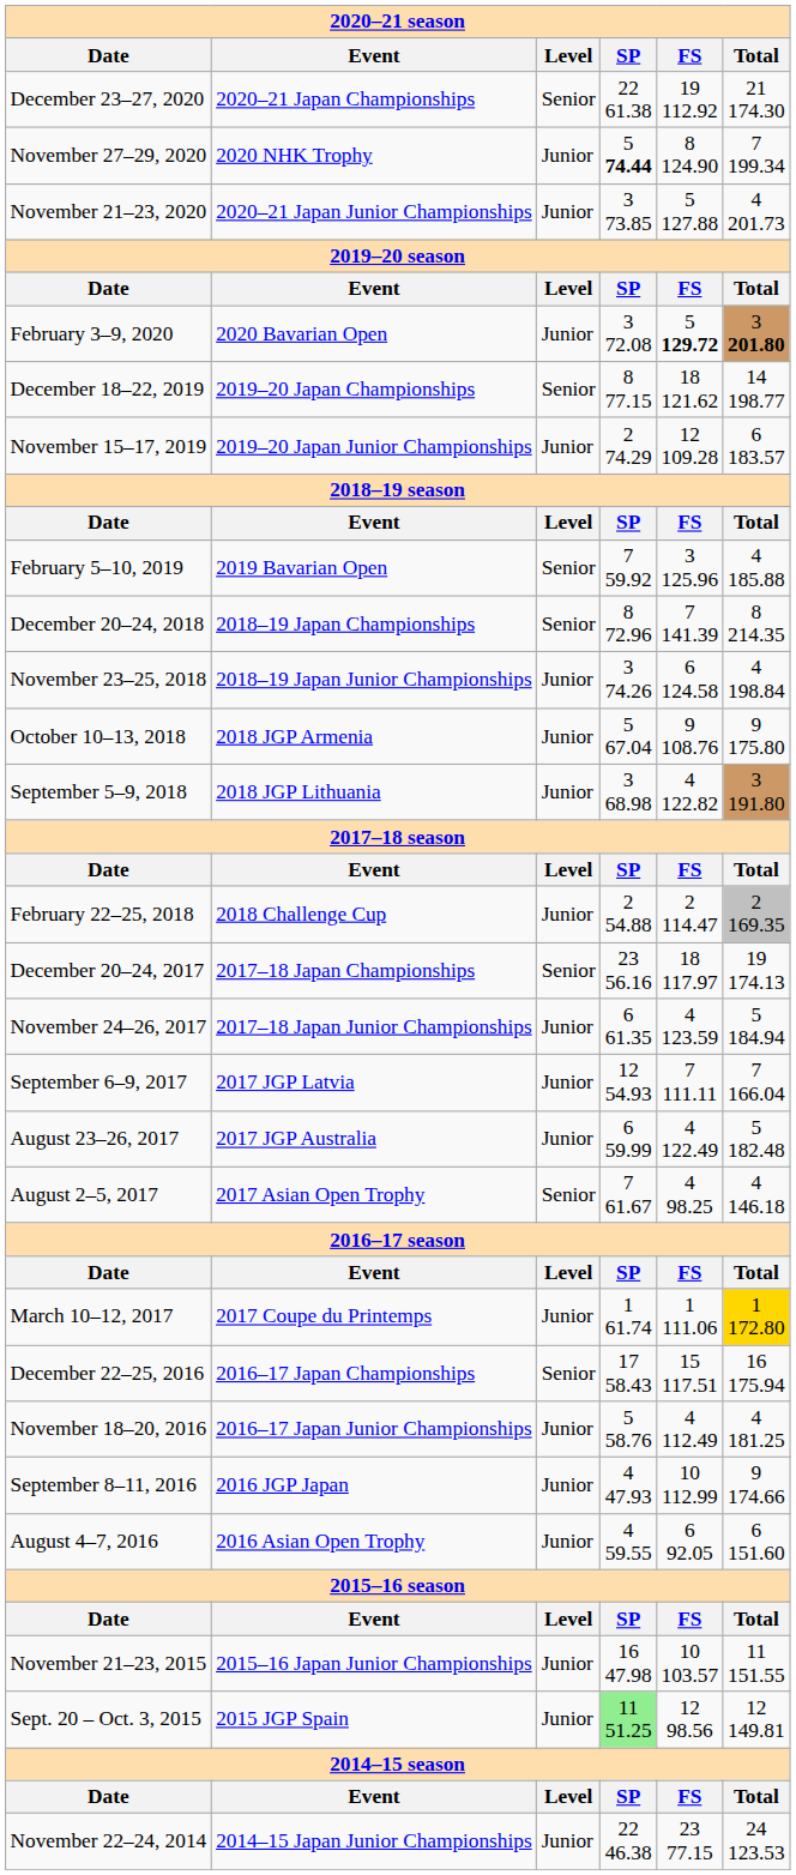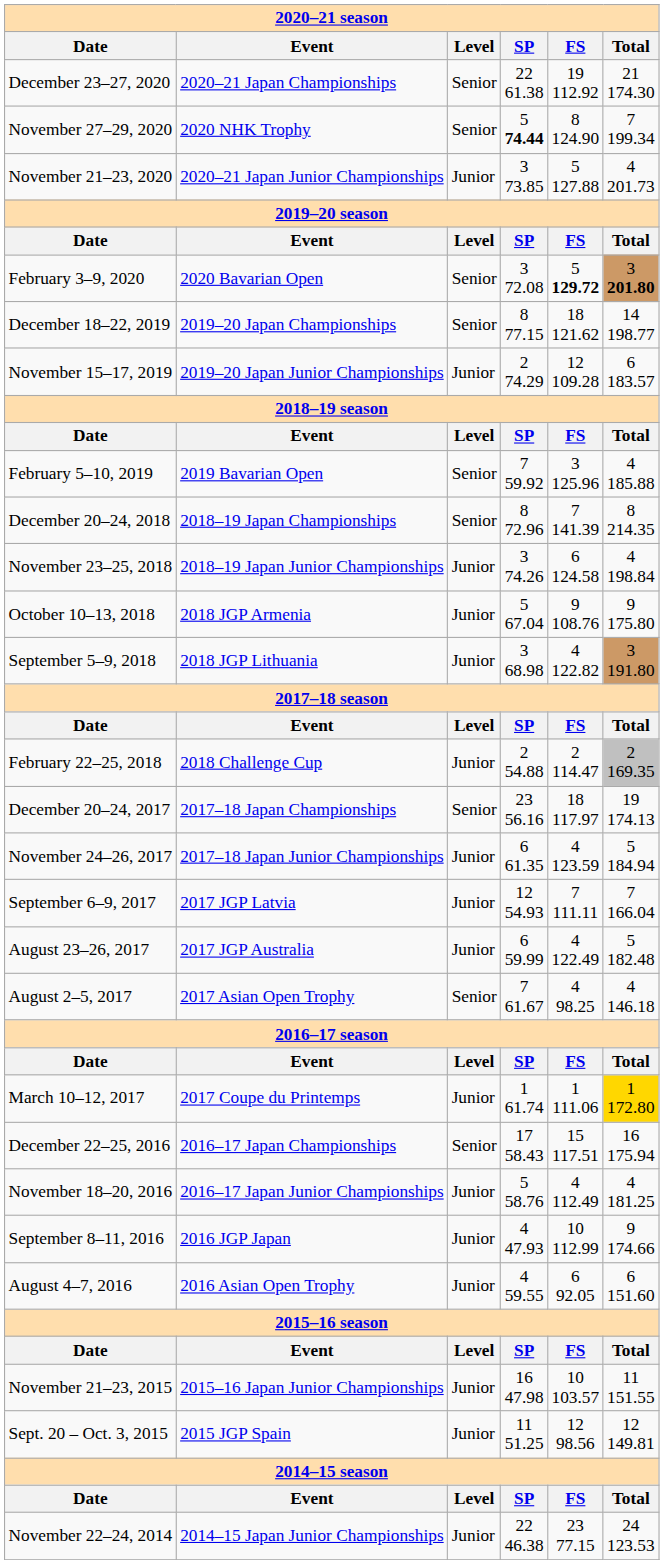November 27–29, 2020 | Level: Junior -> Senior
February 3–9, 2020 | Level: Junior -> Senior
Sept. 20 – Oct. 3, 2015 | SP: lightgreen background -> no background
